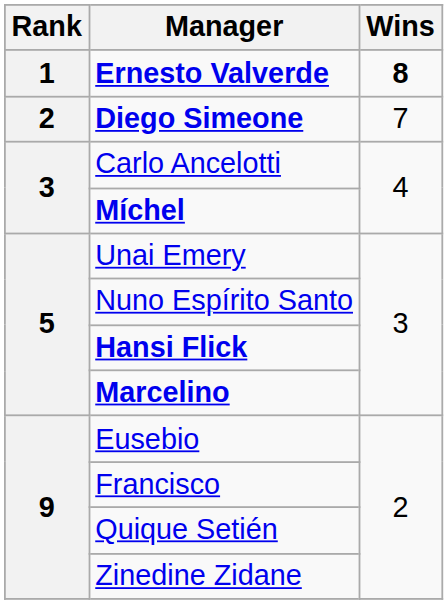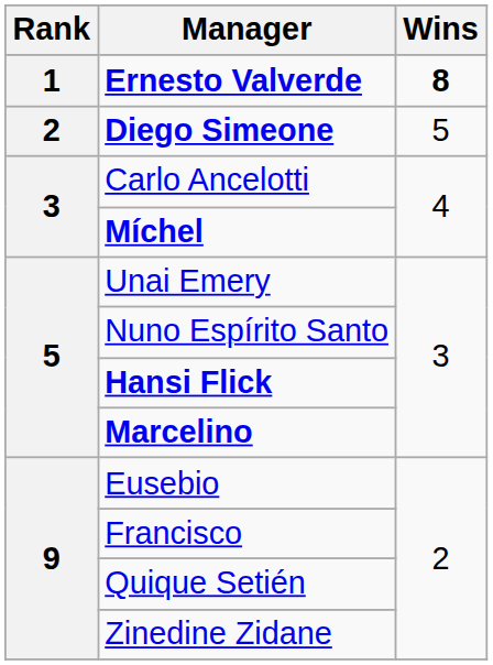Diego Simeone | Wins: 7 -> 5
